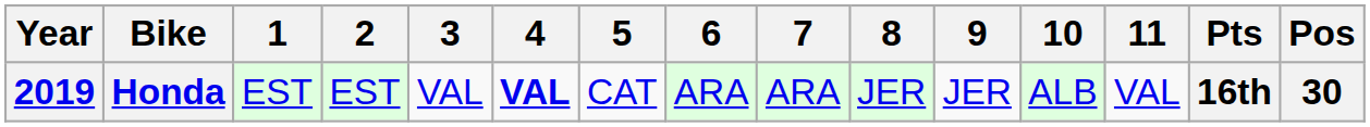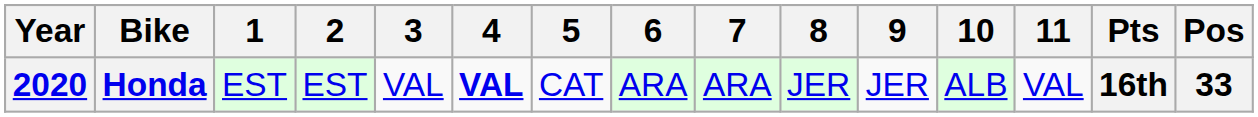Honda | Year: 2019 -> 2020
Honda | Pos: 30 -> 33
